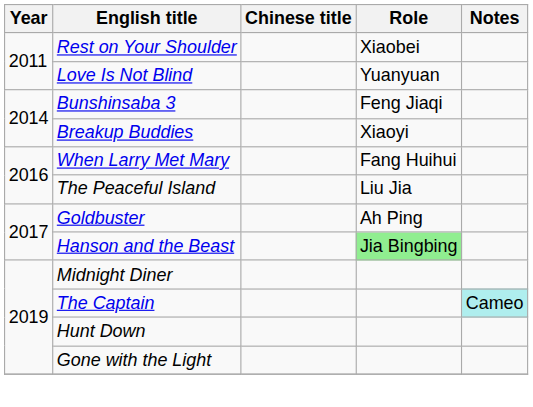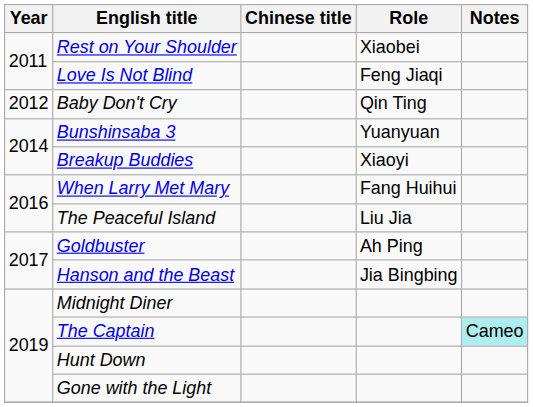Love Is Not Blind | Role: Yuanyuan -> Feng Jiaqi
+ row: 2012 | Baby Don't Cry | Qin Ting
Bunshinsaba 3 | Role: Feng Jiaqi -> Yuanyuan
Hanson and the Beast | Role: lightgreen background -> no background
